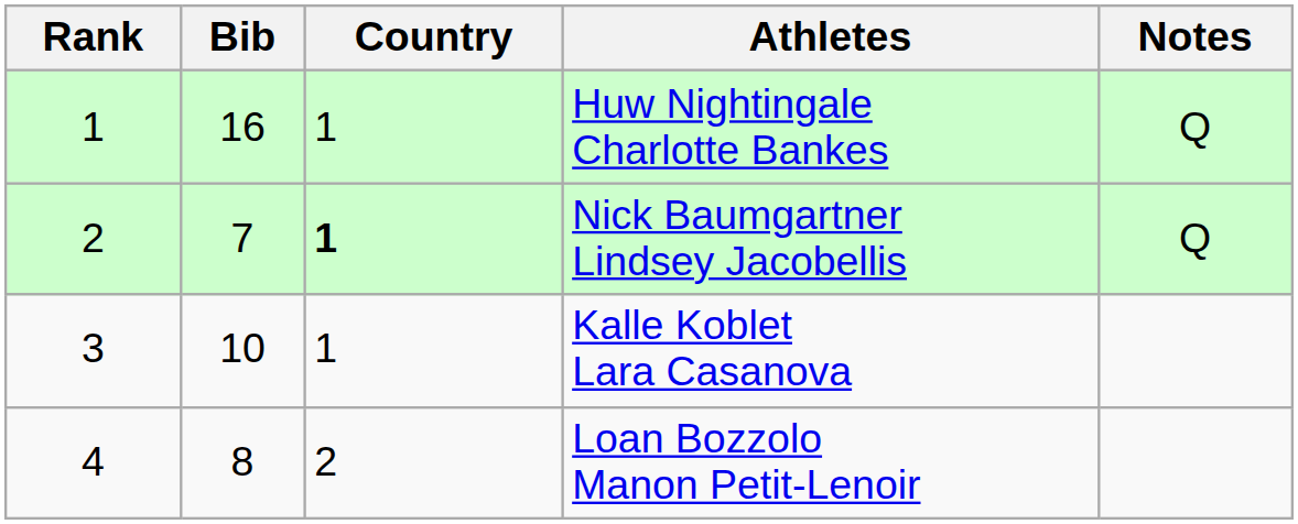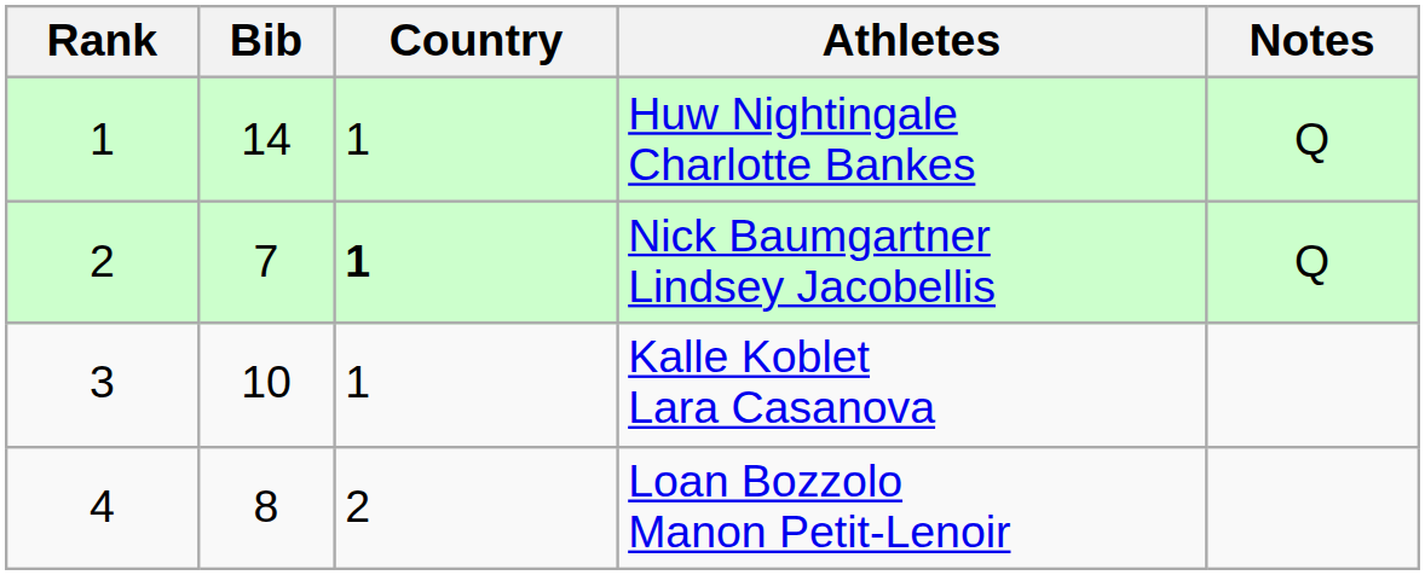Huw Nightingale Charlotte Bankes | Bib: 16 -> 14
